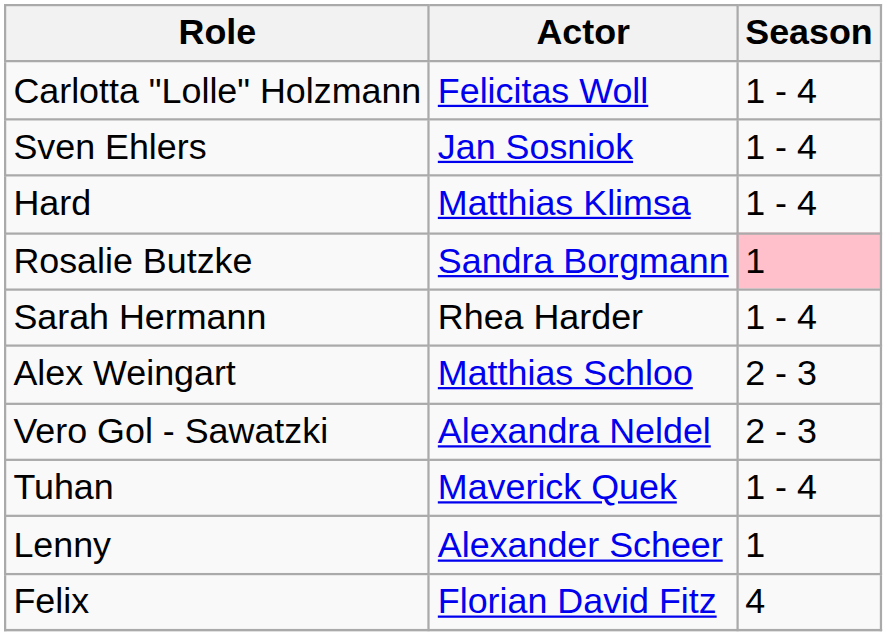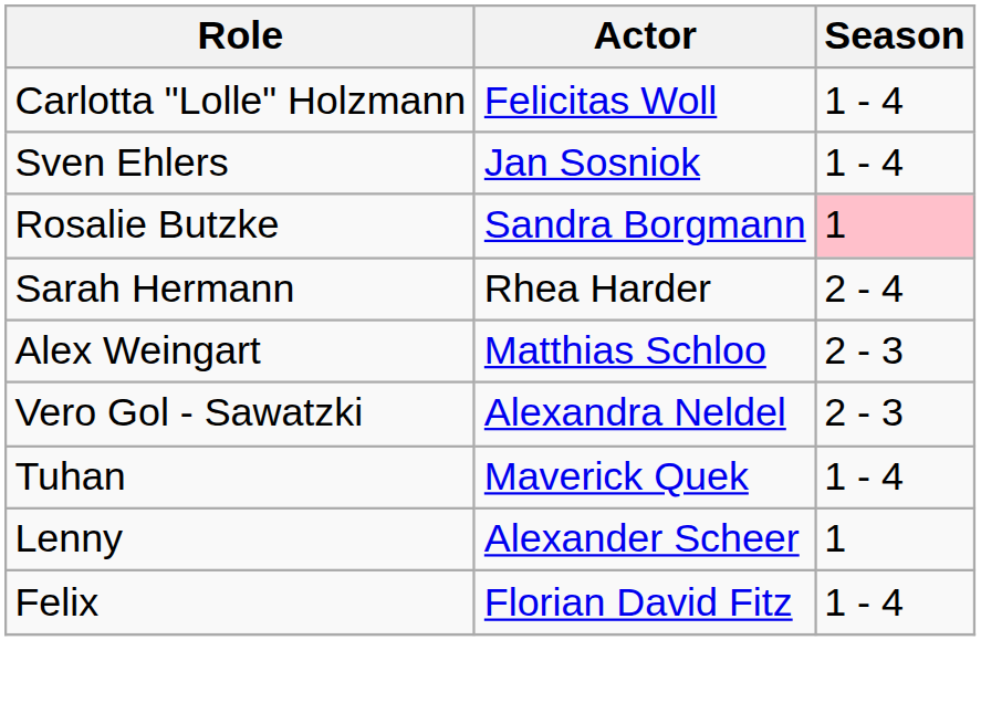- row: Hard | Matthias Klimsa | 1 - 4
Sarah Hermann | Season: 1 - 4 -> 2 - 4
Felix | Season: 4 -> 1 - 4
